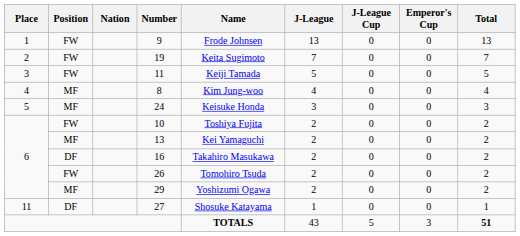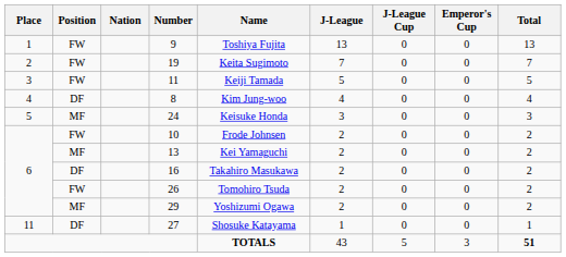9 | Name: Frode Johnsen -> Toshiya Fujita
8 | Position: MF -> DF
10 | Name: Toshiya Fujita -> Frode Johnsen
